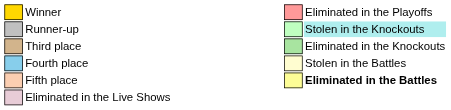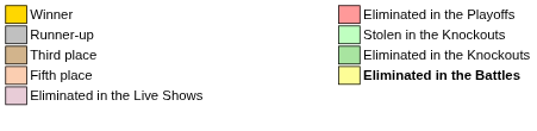Runner-up | column 10: paleturquoise background -> no background
- row: Fourth place | Stolen in the Battles
